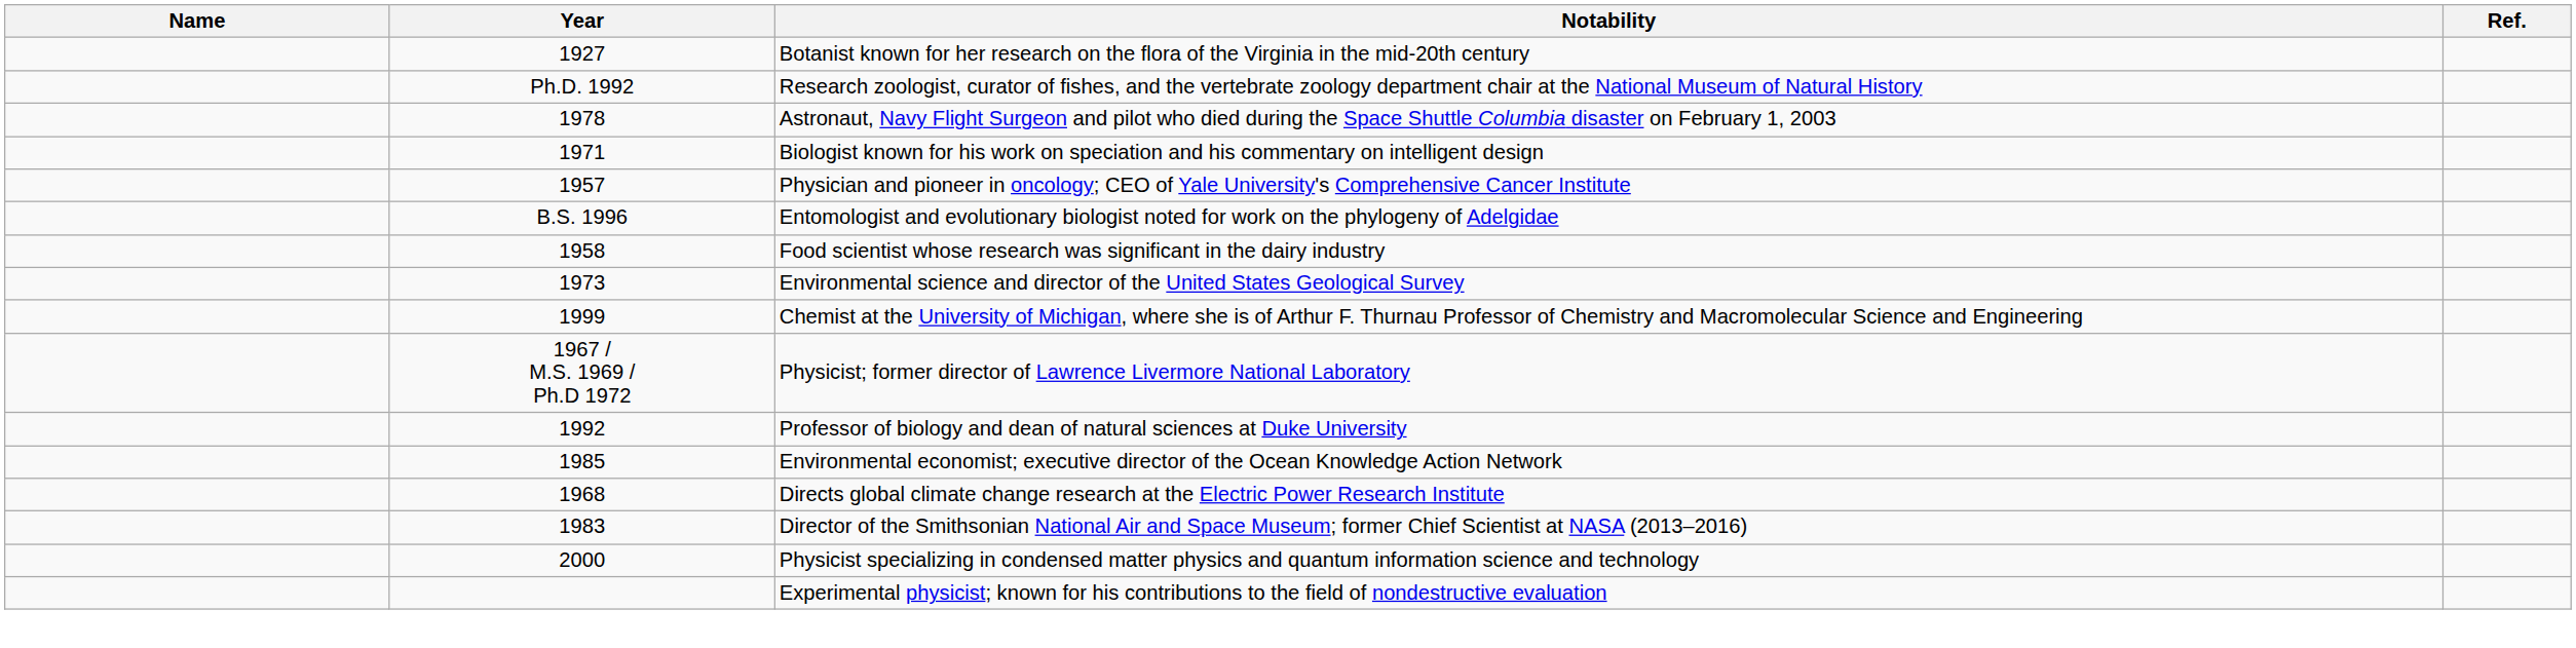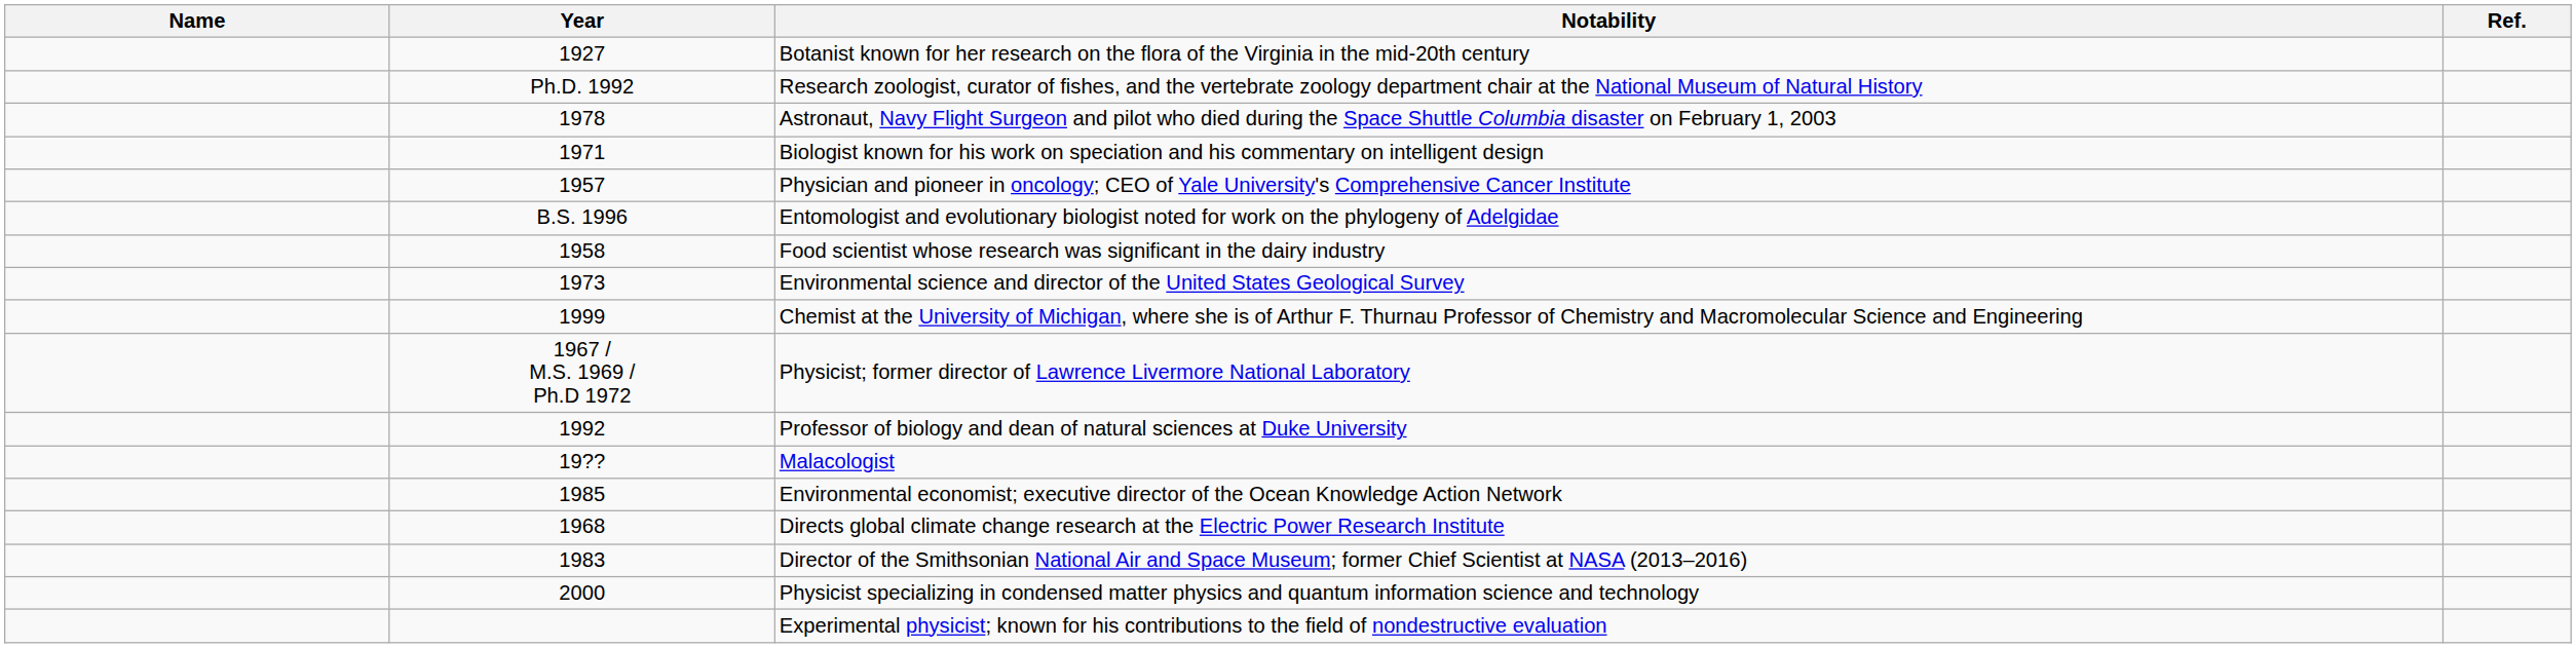+ row: 19?? | Malacologist
